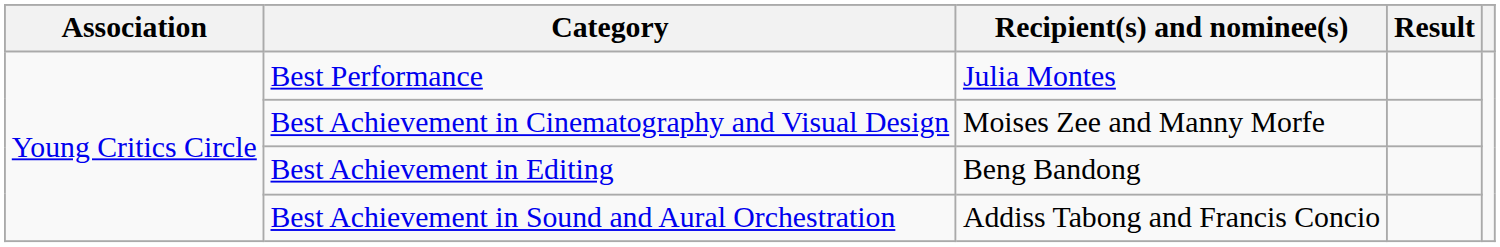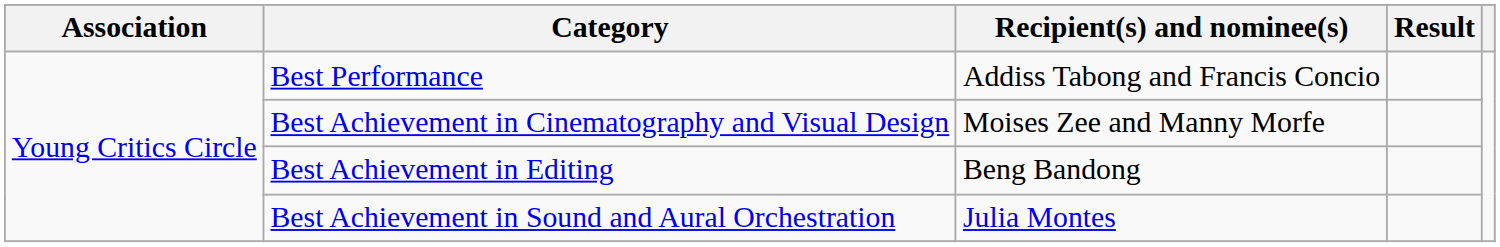Best Performance | Recipient(s) and nominee(s): Julia Montes -> Addiss Tabong and Francis Concio
Best Achievement in Sound and Aural Orchestration | Recipient(s) and nominee(s): Addiss Tabong and Francis Concio -> Julia Montes
